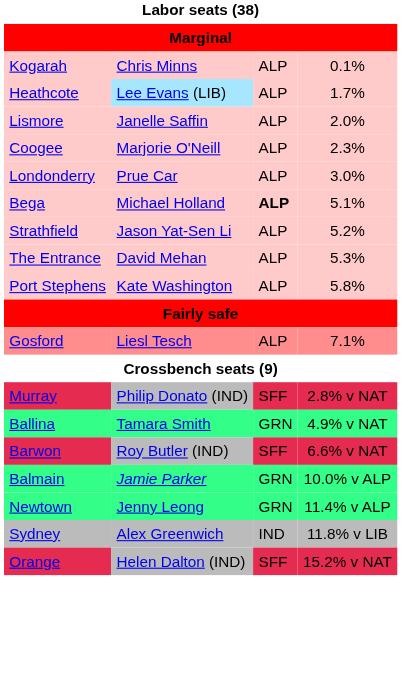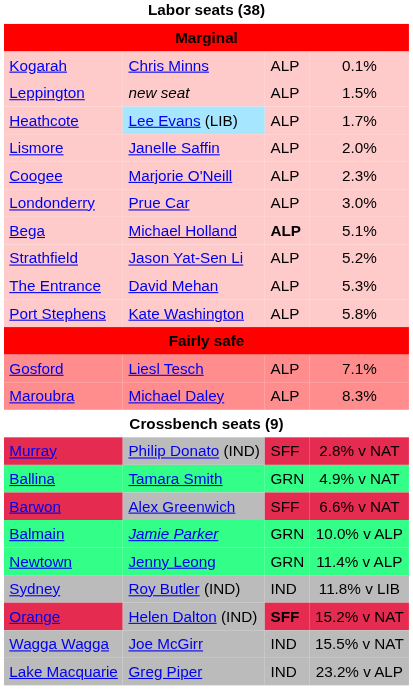+ row: Leppington | new seat | ALP | 1.5%
+ row: Maroubra | Michael Daley | ALP | 8.3%
Barwon | column 2: Roy Butler (IND) -> Alex Greenwich
Sydney | column 2: Alex Greenwich -> Roy Butler (IND)
Orange | column 3: normal -> bold
+ row: Wagga Wagga | Joe McGirr | IND | 15.5% v NAT
+ row: Lake Macquarie | Greg Piper | IND | 23.2% v ALP
